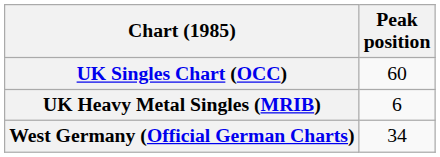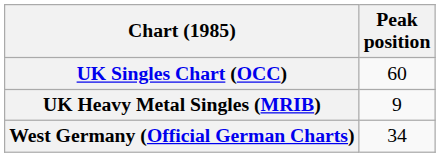UK Heavy Metal Singles (MRIB) | Peak position: 6 -> 9
